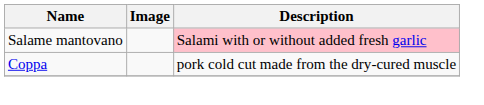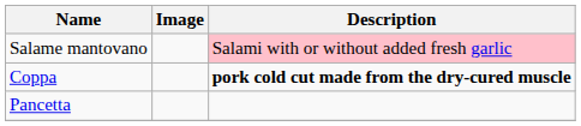Coppa | Description: normal -> bold
+ row: Pancetta
